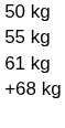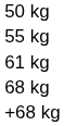+ row: 68 kg
